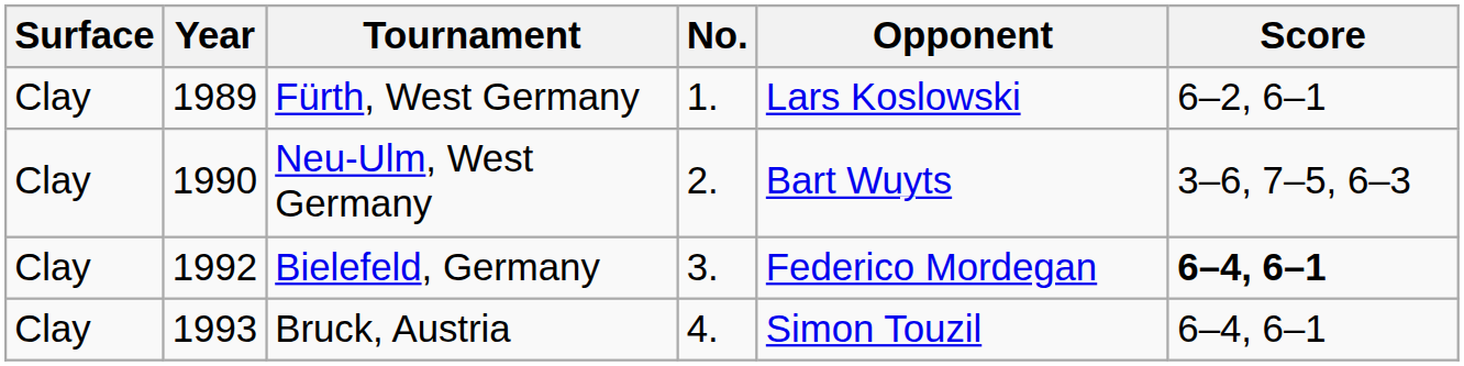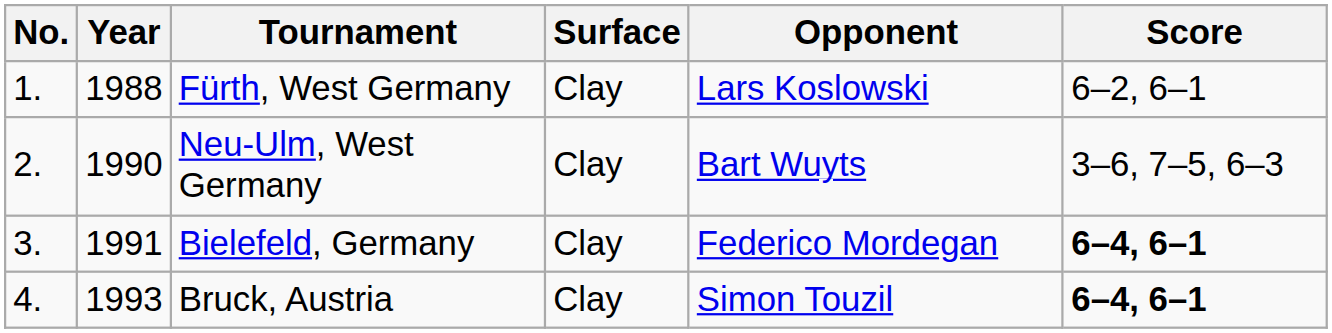columns swapped: No. <-> Surface
Fürth, West Germany | Year: 1989 -> 1988
Bielefeld, Germany | Year: 1992 -> 1991
Bruck, Austria | Score: normal -> bold
